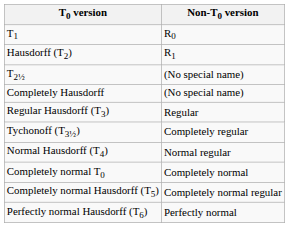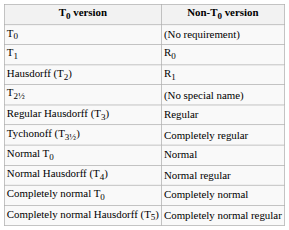+ row: T0 | (No requirement)
- row: Completely Hausdorff | (No special name)
+ row: Normal T0 | Normal
- row: Perfectly normal Hausdorff (T6) | Perfectly normal
